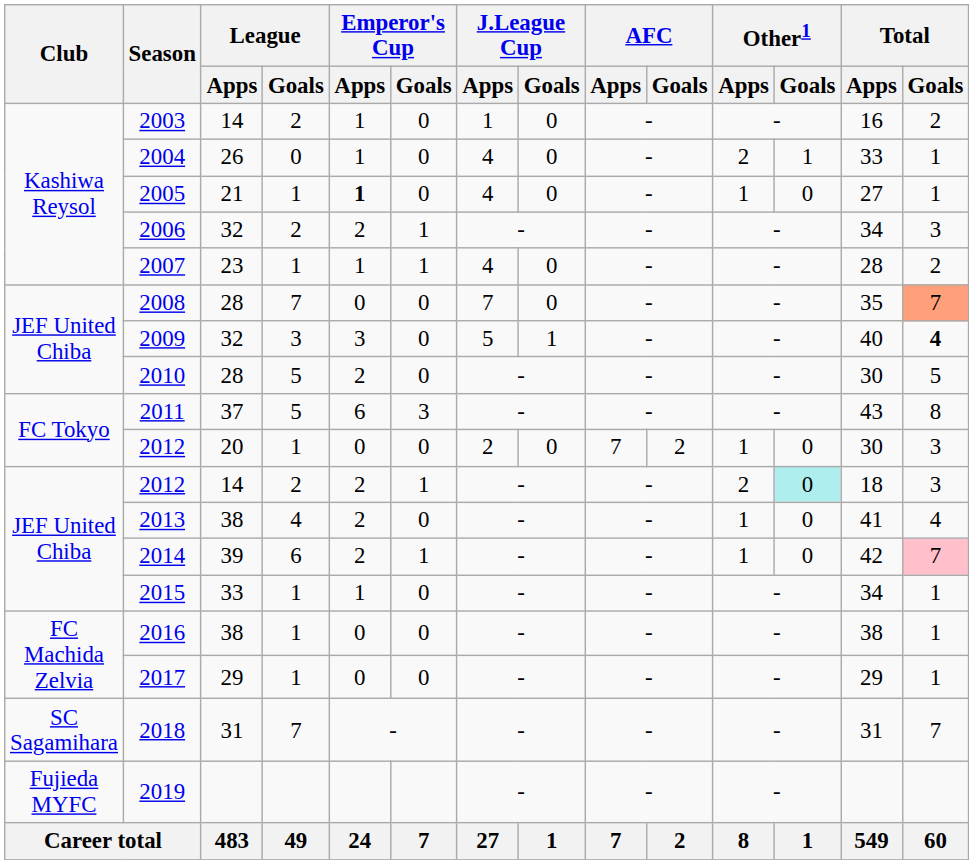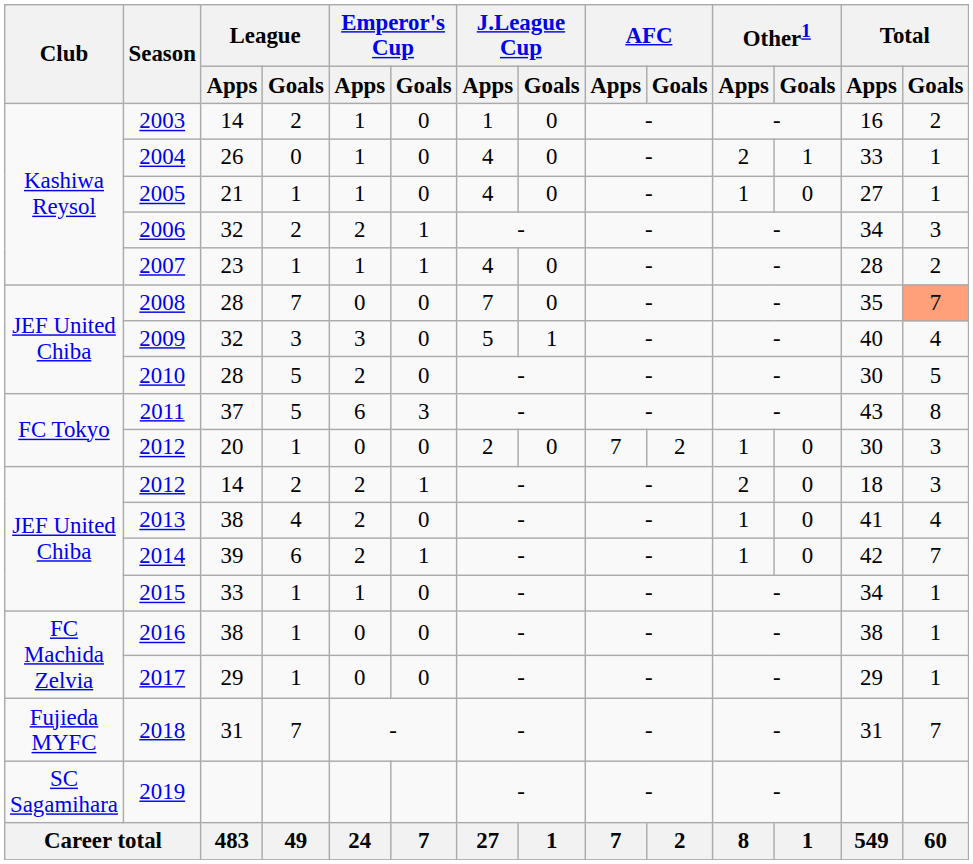2005 | Emperor's Cup / Apps: bold -> normal
2009 | Total / Goals: bold -> normal
2012 / 14 | Other1 / Goals: paleturquoise background -> no background
2014 | Total / Goals: pink background -> no background
2018 | Club: SC Sagamihara -> Fujieda MYFC
2019 | Club: Fujieda MYFC -> SC Sagamihara
